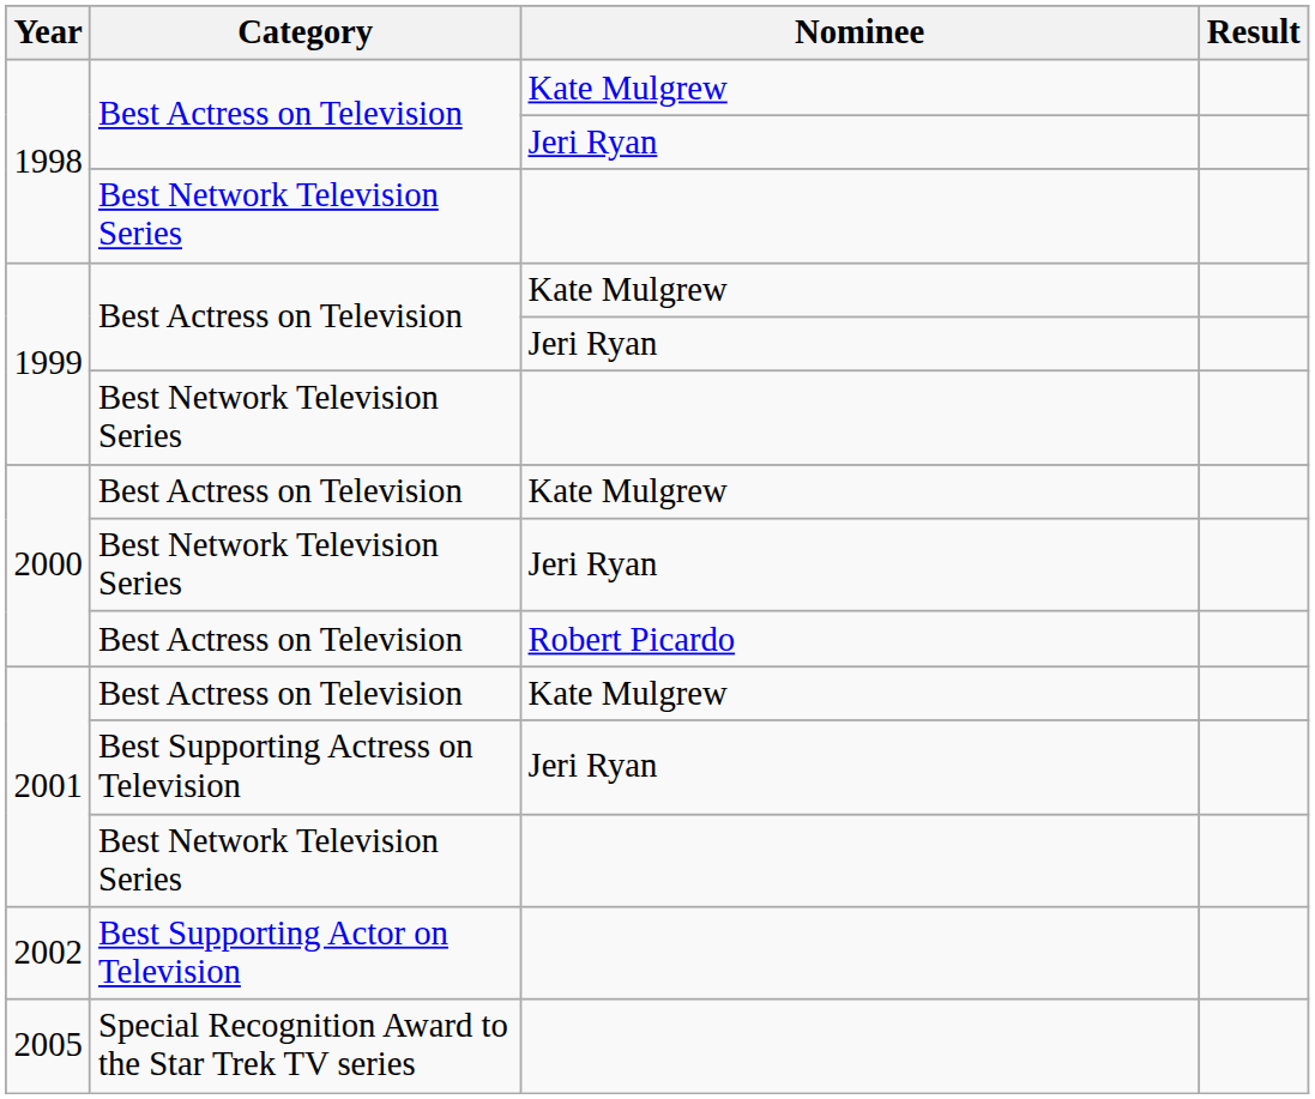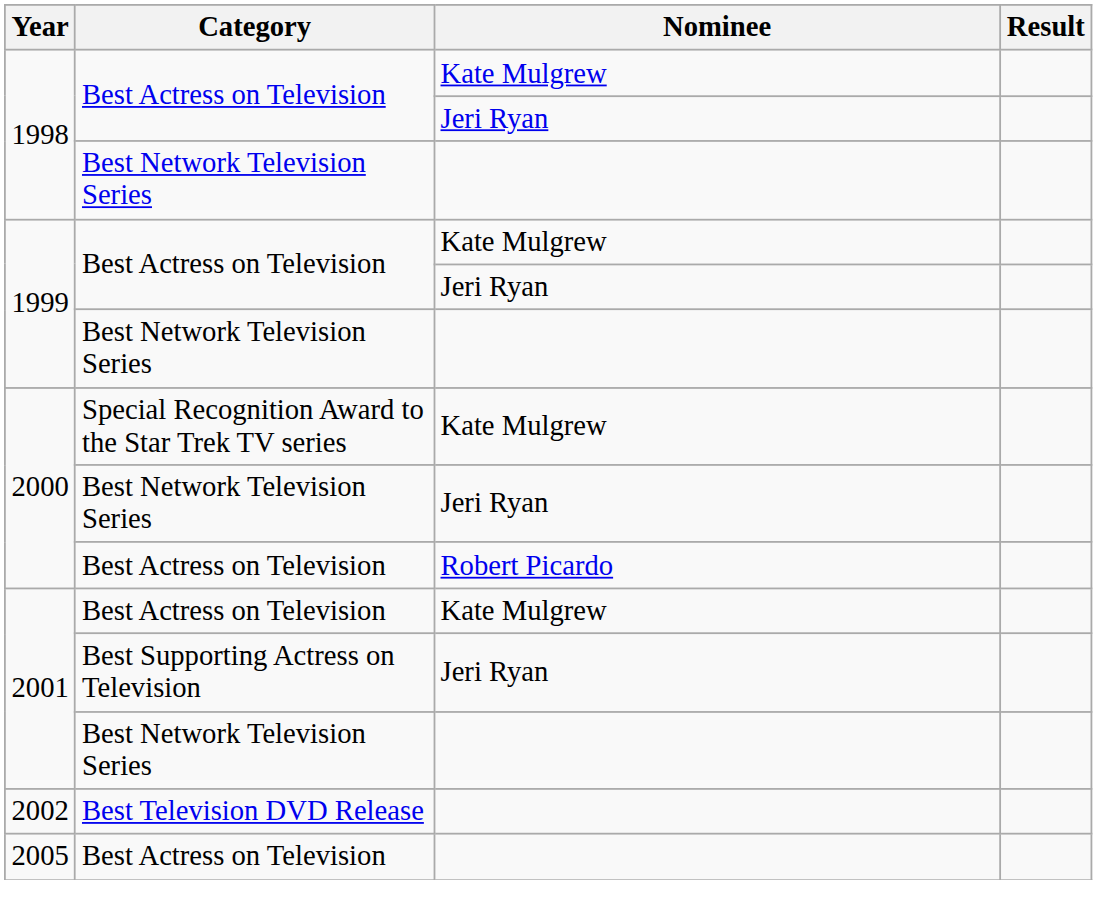2000 / Kate Mulgrew | Category: Best Actress on Television -> Special Recognition Award to the Star Trek TV series
2002 | Category: Best Supporting Actor on Television -> Best Television DVD Release
2005 | Category: Special Recognition Award to the Star Trek TV series -> Best Actress on Television
